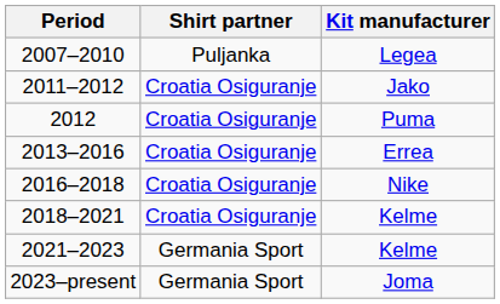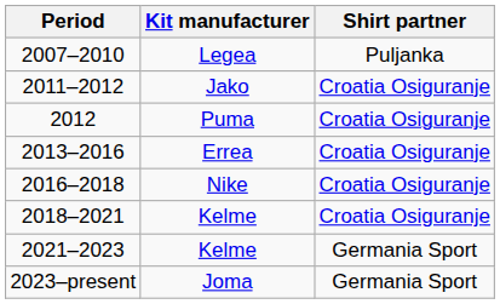columns swapped: Kit manufacturer <-> Shirt partner
